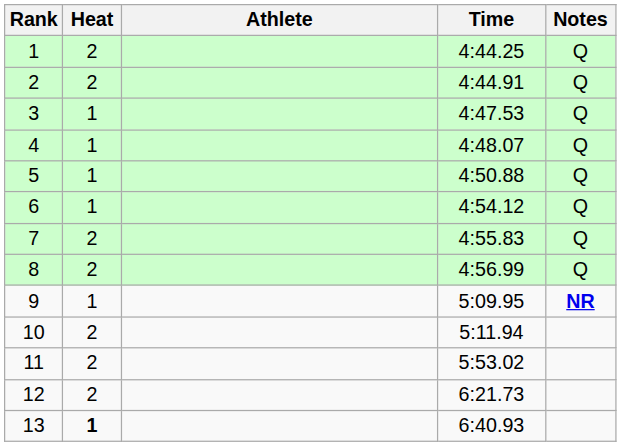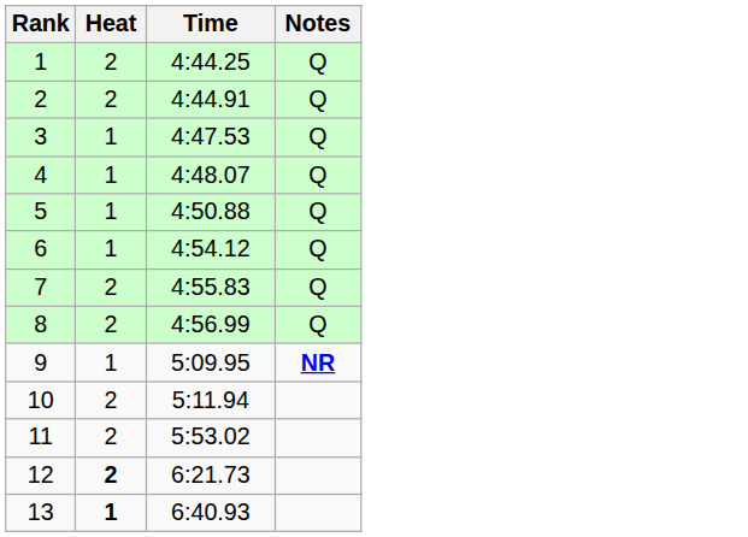- column: Athlete
12 | Heat: normal -> bold
